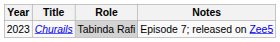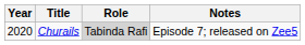Churails | Year: 2023 -> 2020
